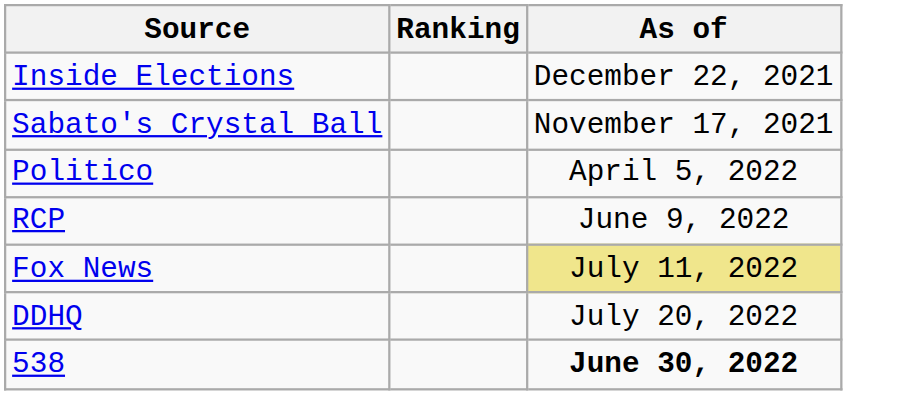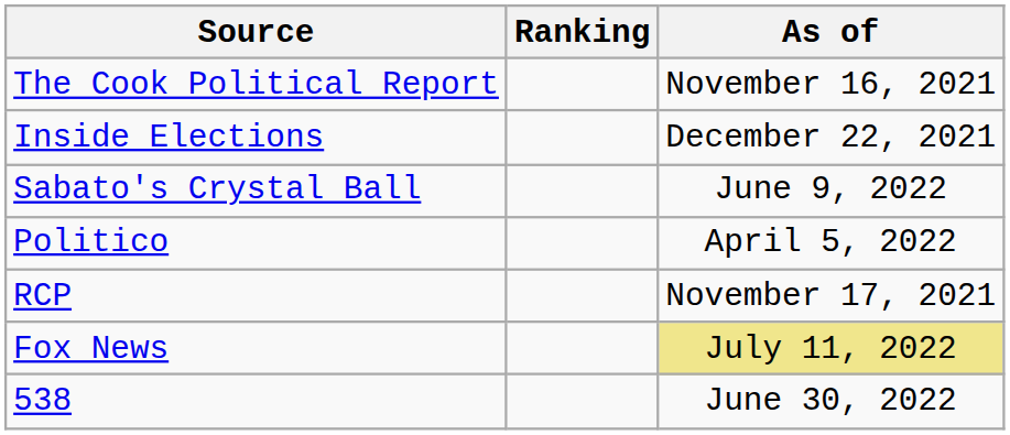+ row: The Cook Political Report | November 16, 2021
Sabato's Crystal Ball | As of: November 17, 2021 -> June 9, 2022
RCP | As of: June 9, 2022 -> November 17, 2021
- row: DDHQ | July 20, 2022
538 | As of: bold -> normal
